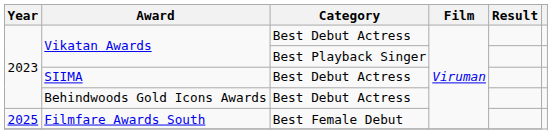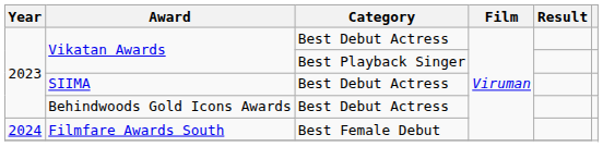Filmfare Awards South | Year: 2025 -> 2024
